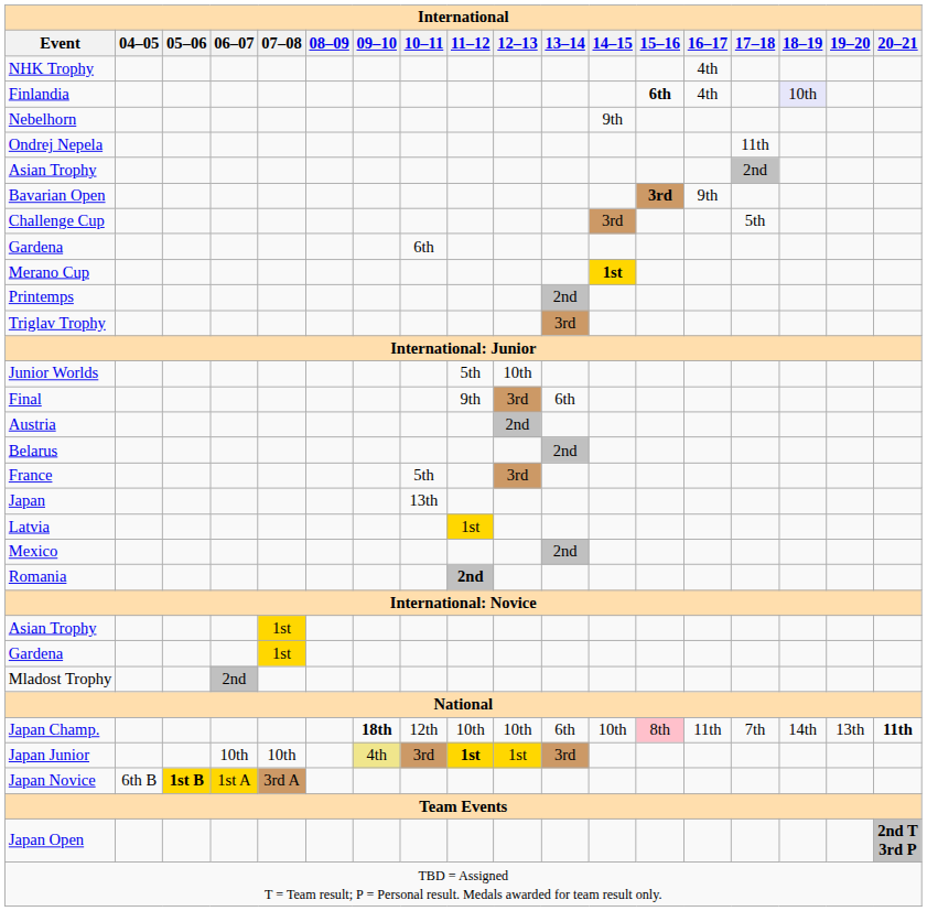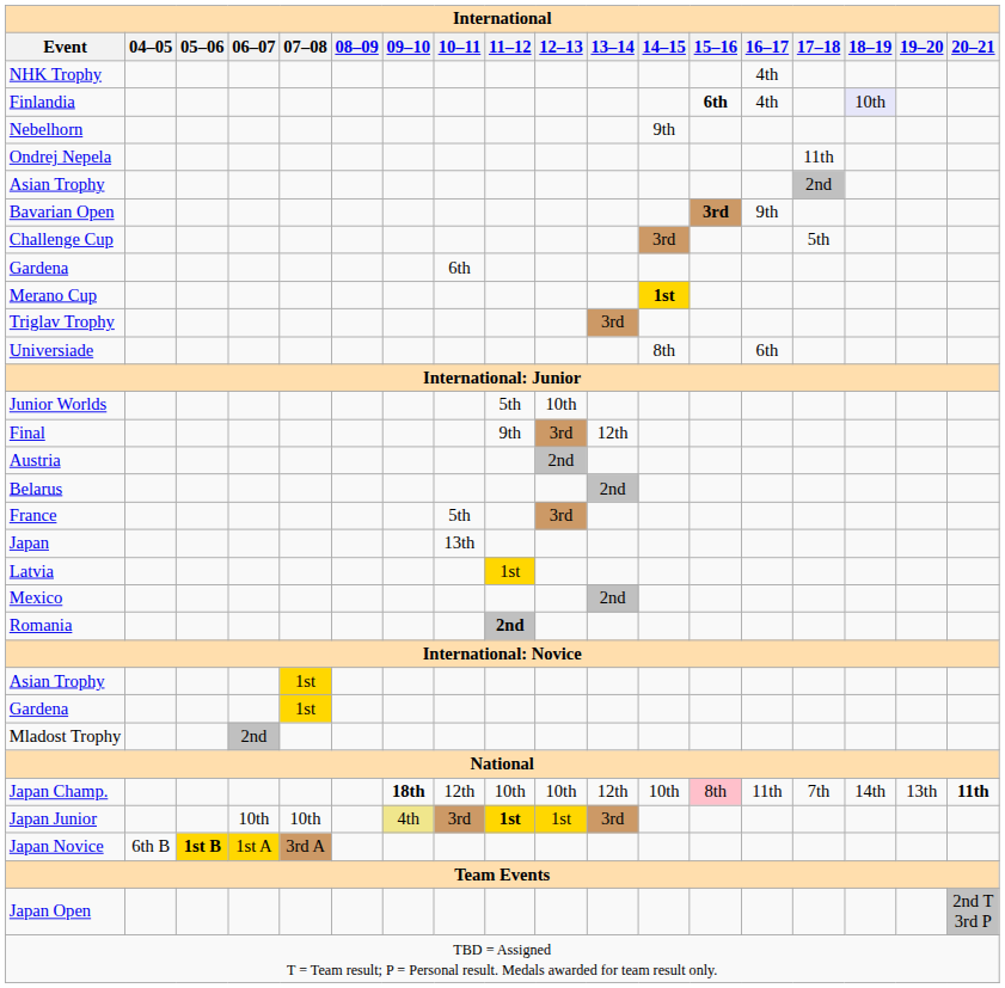- row: Printemps | 2nd
+ row: Universiade | 8th | 6th
Final | 13–14: 6th -> 12th
Japan Champ. | 13–14: 6th -> 12th
Japan Open | 20–21: bold -> normal
